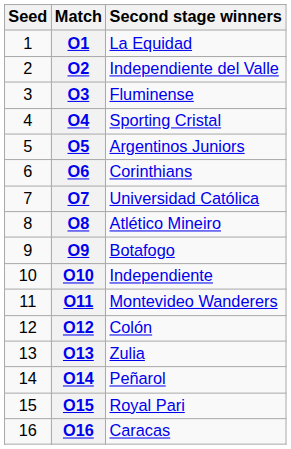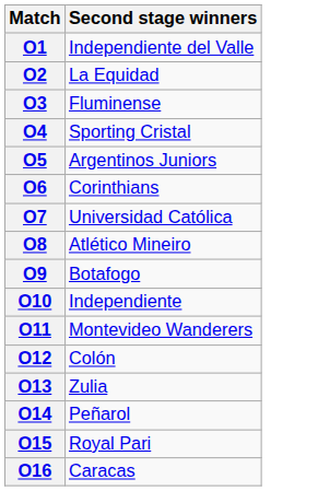- column: Seed | 1 | 2 | 3 | 4 | 5 | 6 | 7 | 8 | 9 | 10 | 11 | 12 | 13 | 14 | 15 | 16
O1 | Second stage winners: La Equidad -> Independiente del Valle
O2 | Second stage winners: Independiente del Valle -> La Equidad
